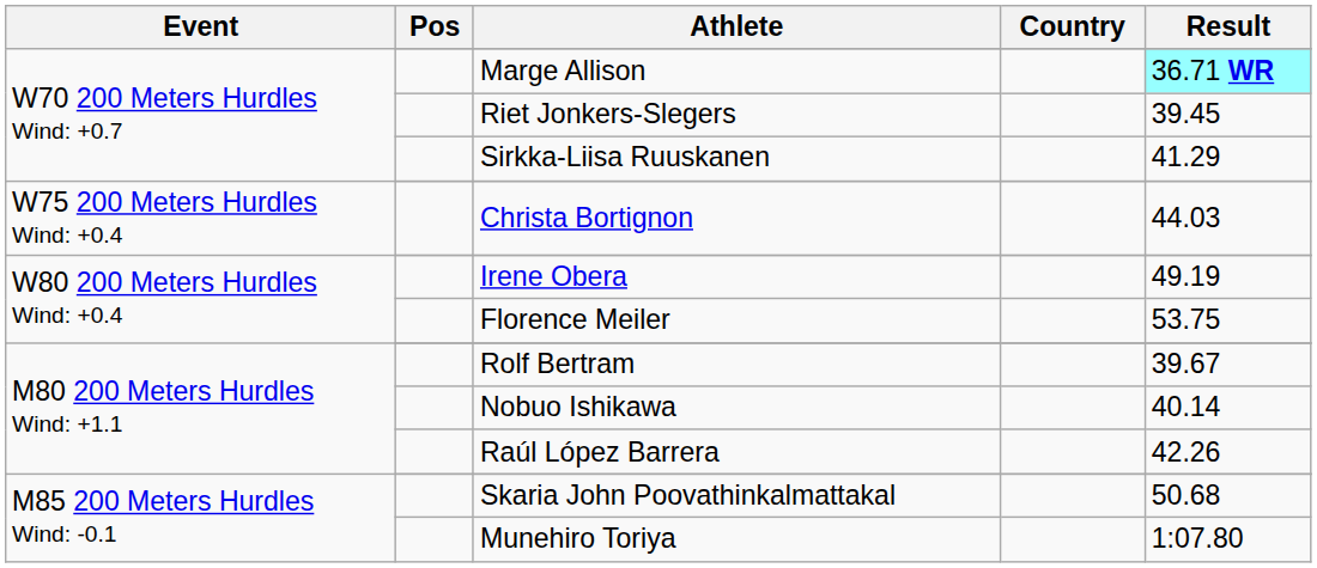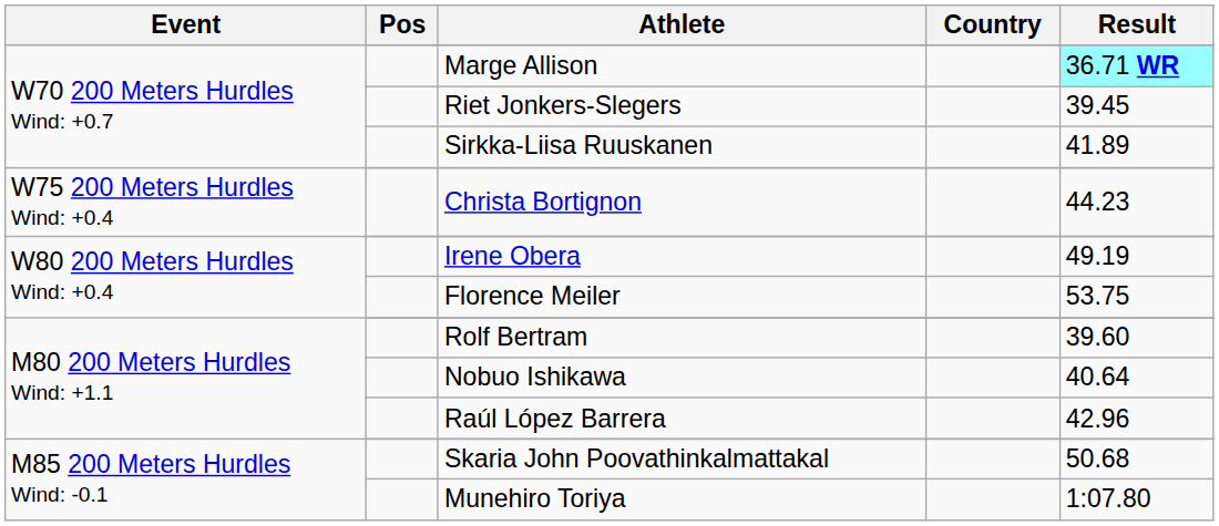Sirkka-Liisa Ruuskanen | Result: 41.29 -> 41.89
Christa Bortignon | Result: 44.03 -> 44.23
Rolf Bertram | Result: 39.67 -> 39.60
Nobuo Ishikawa | Result: 40.14 -> 40.64
Raúl López Barrera | Result: 42.26 -> 42.96
